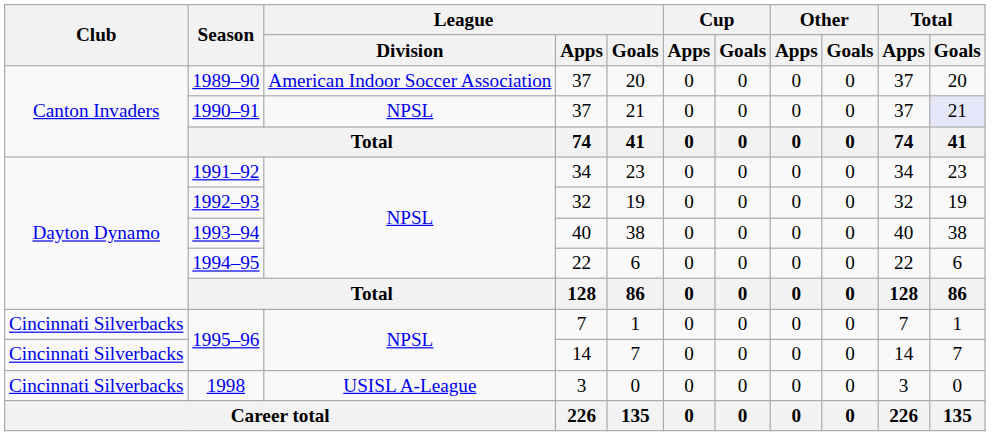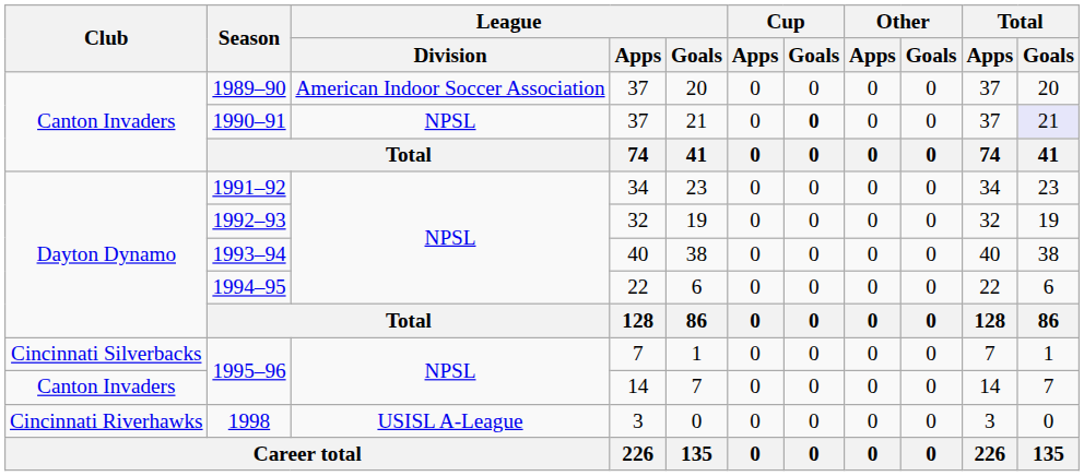1990–91 | Cup / Goals: normal -> bold
1995–96 / 14 | Club: Cincinnati Silverbacks -> Canton Invaders
1998 | Club: Cincinnati Silverbacks -> Cincinnati Riverhawks
